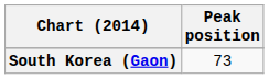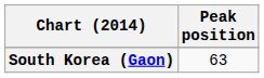South Korea (Gaon) | Peak position: 73 -> 63
